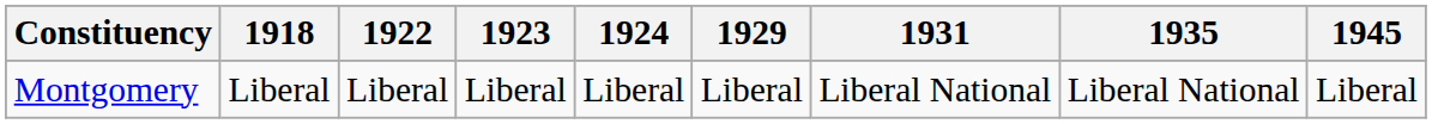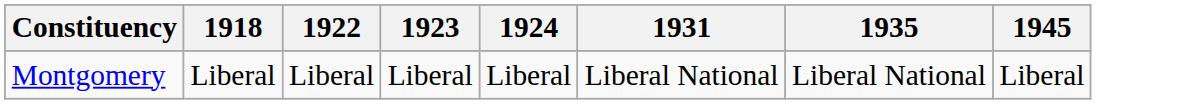- column: 1929 | Liberal
